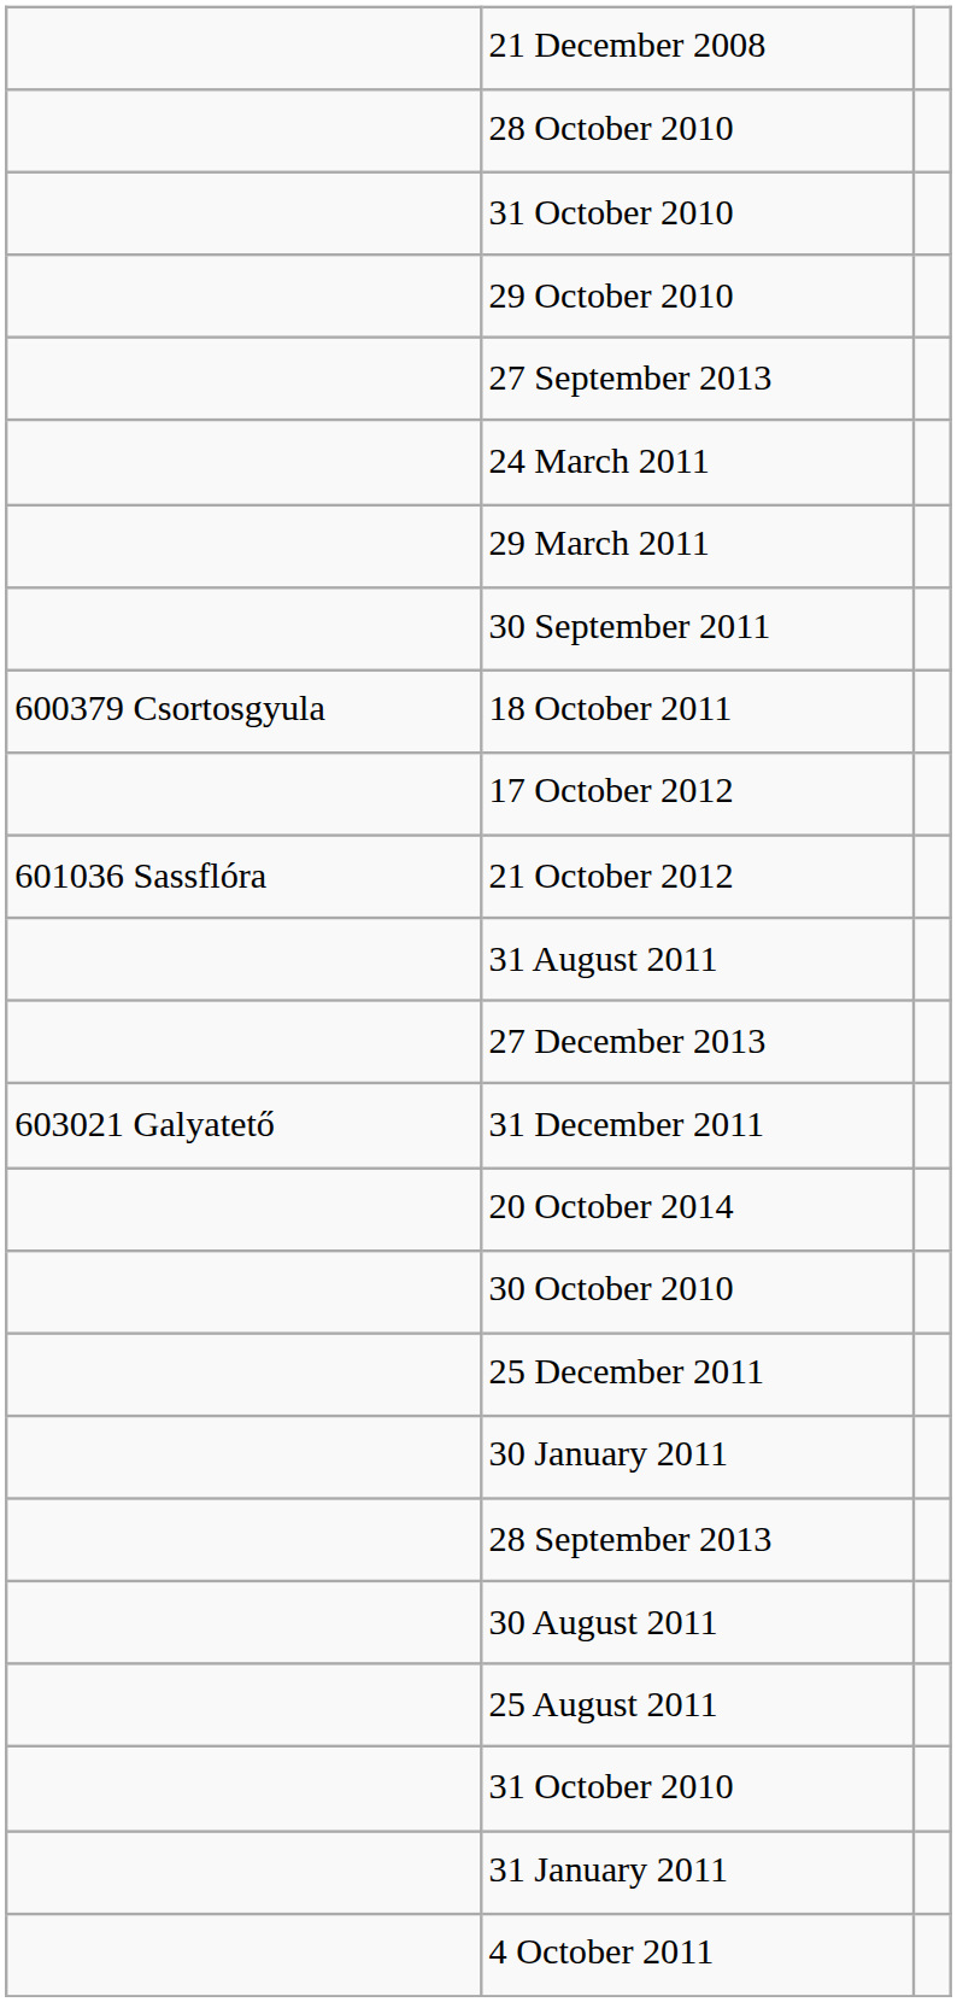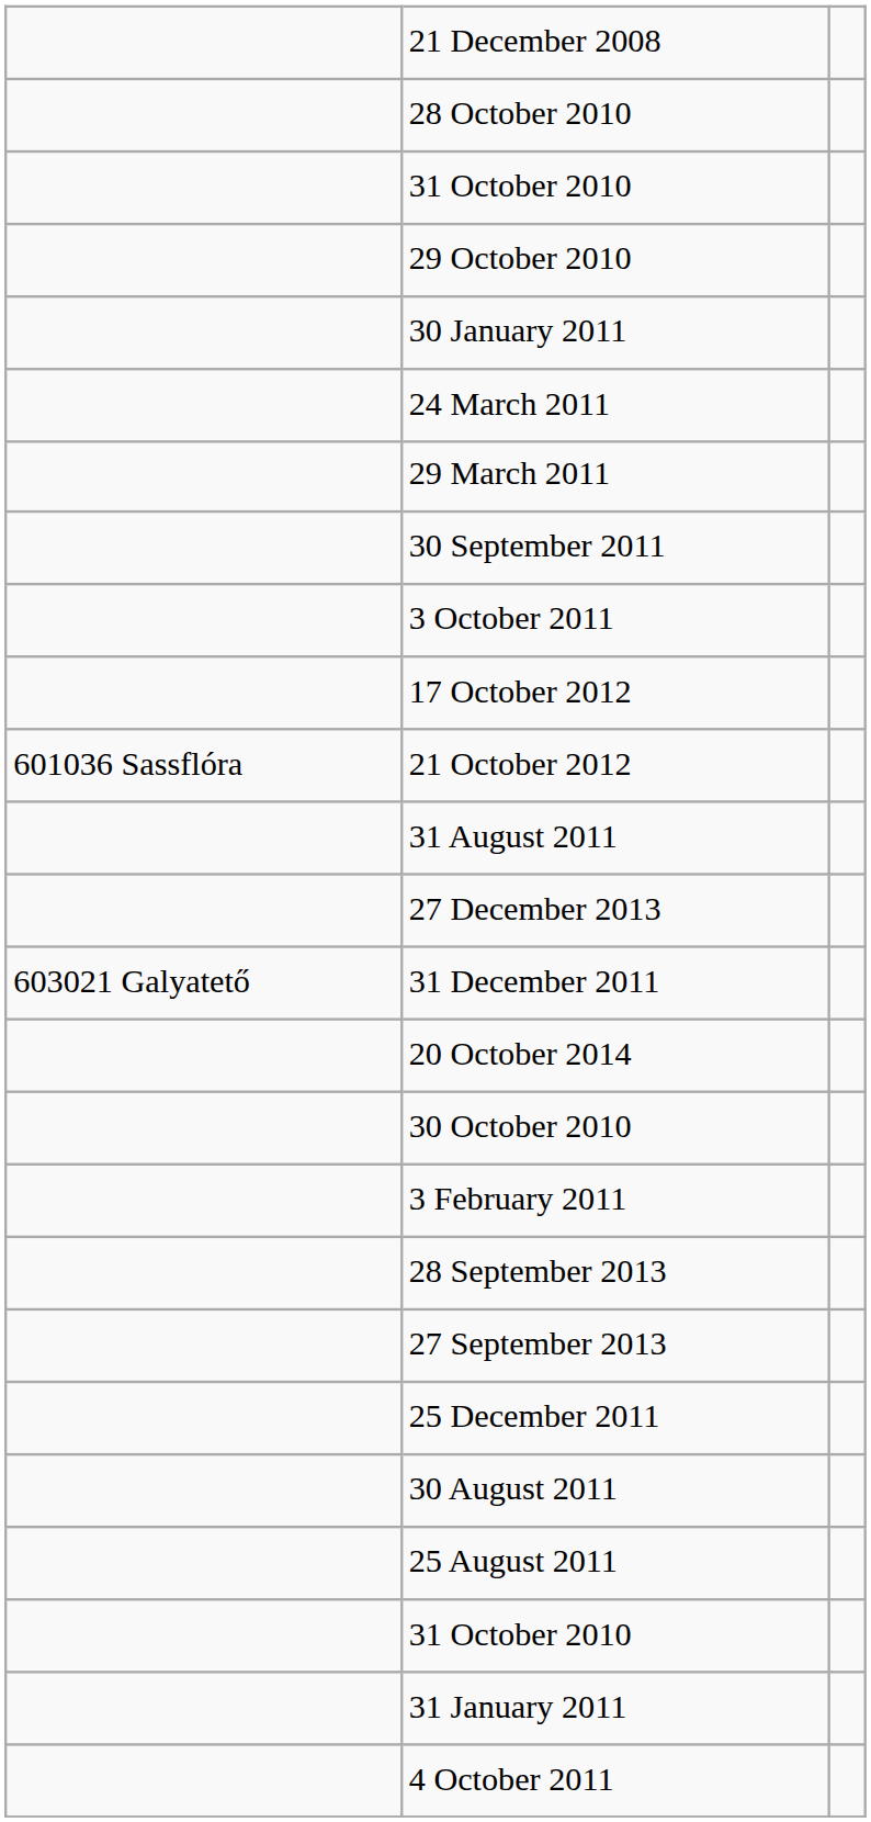rows swapped: 30 January 2011 <-> 27 September 2013
- row: 600379 Csortosgyula | 18 October 2011
+ row: 3 October 2011
+ row: 3 February 2011
rows swapped: 28 September 2013 <-> 25 December 2011
